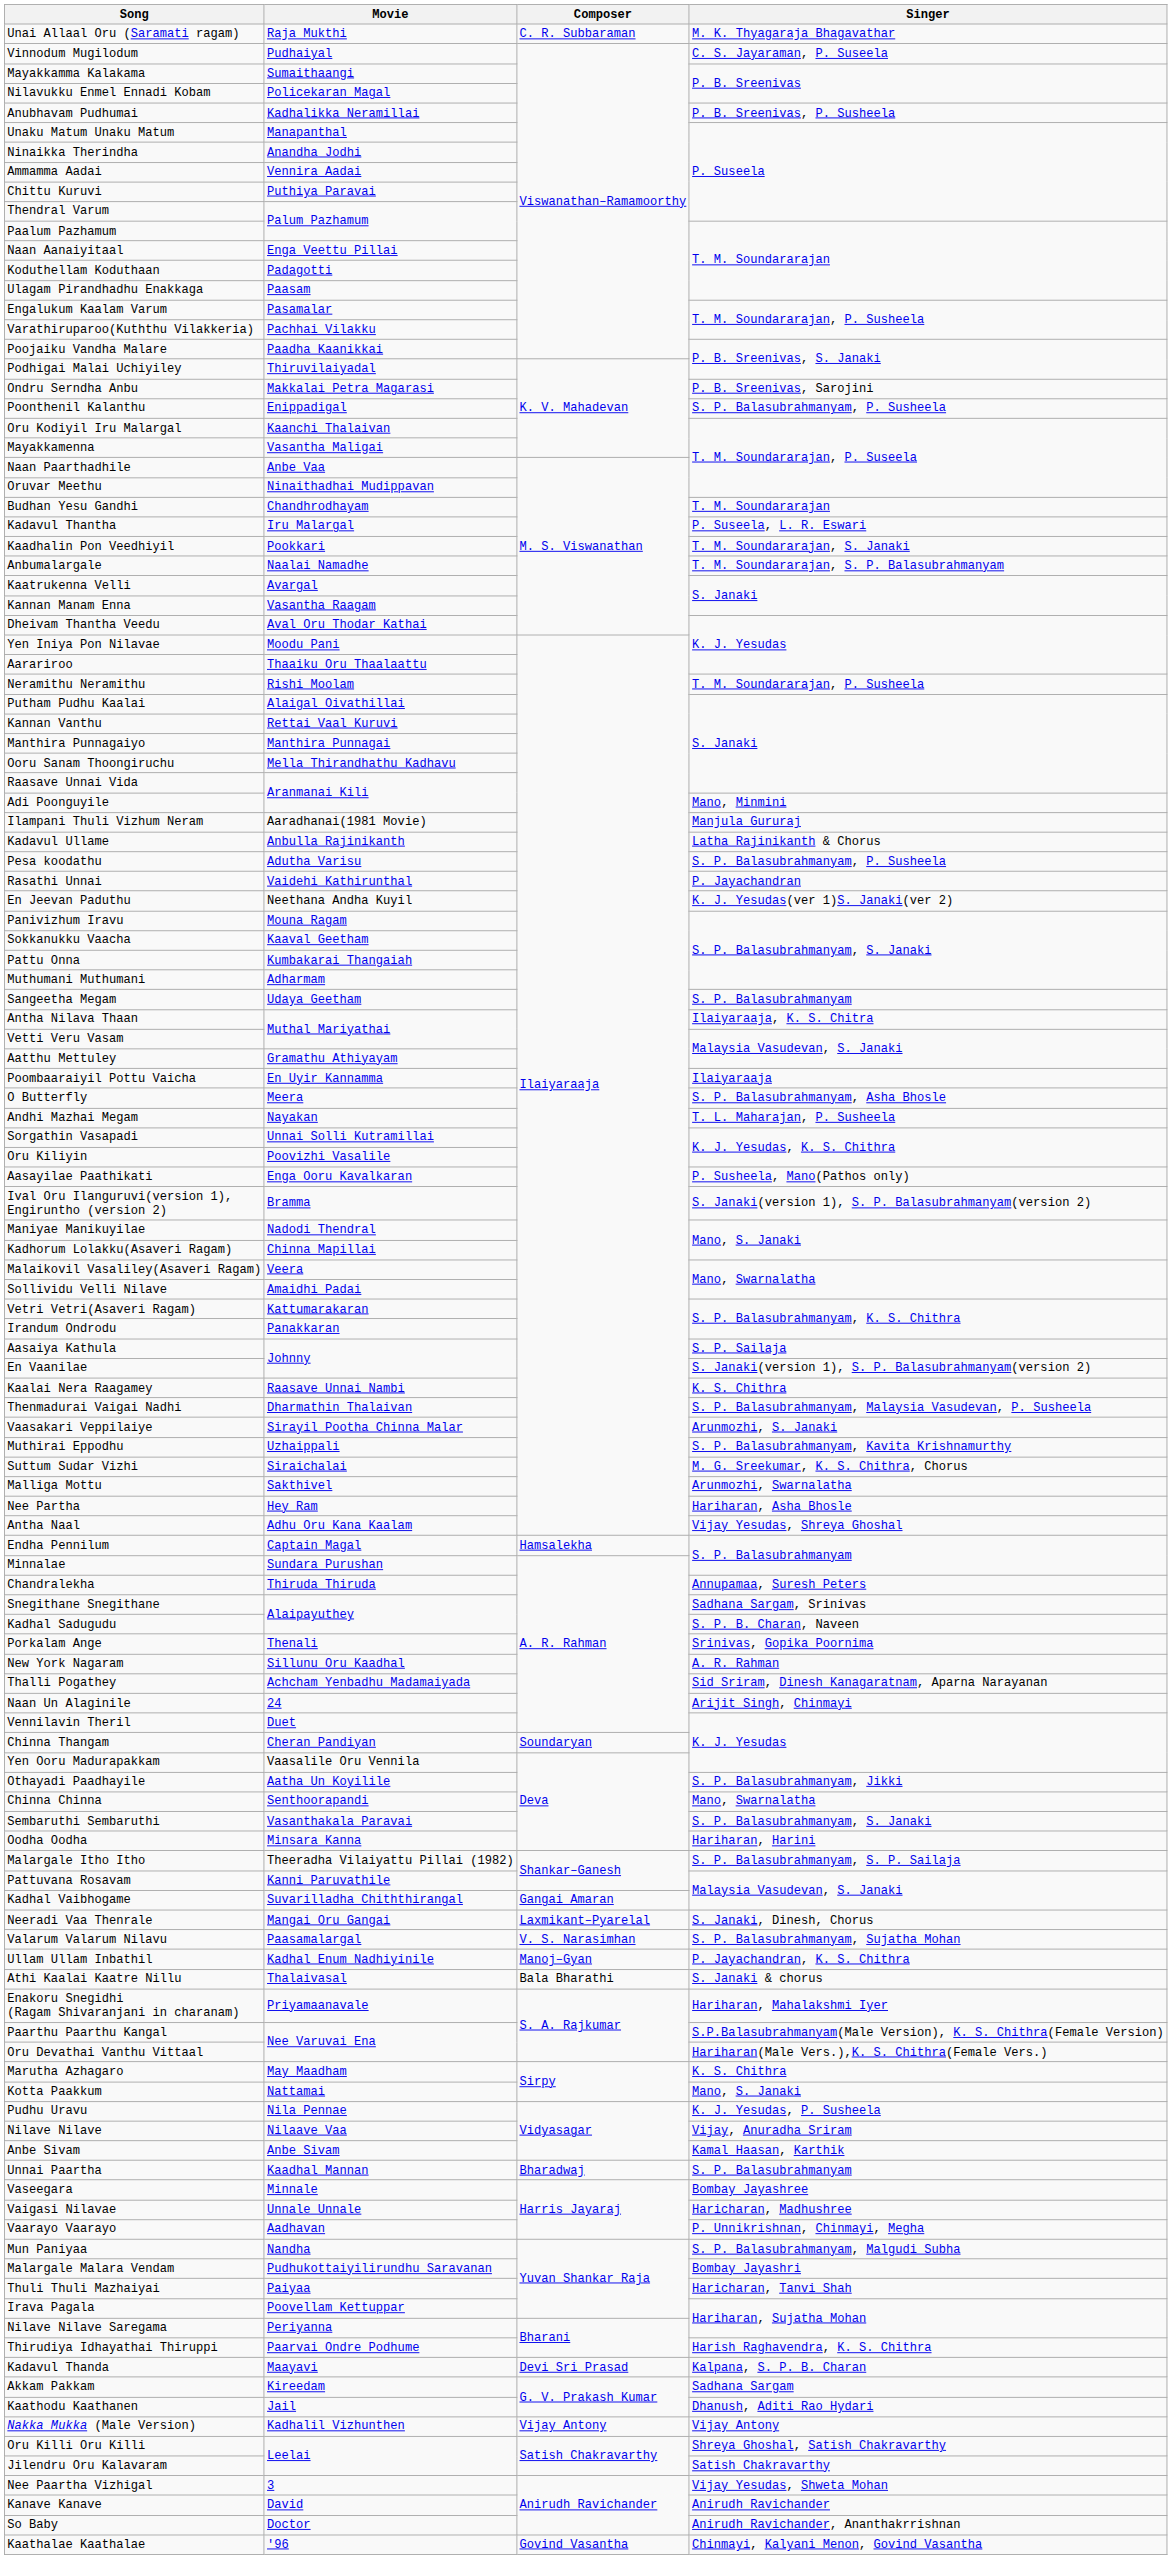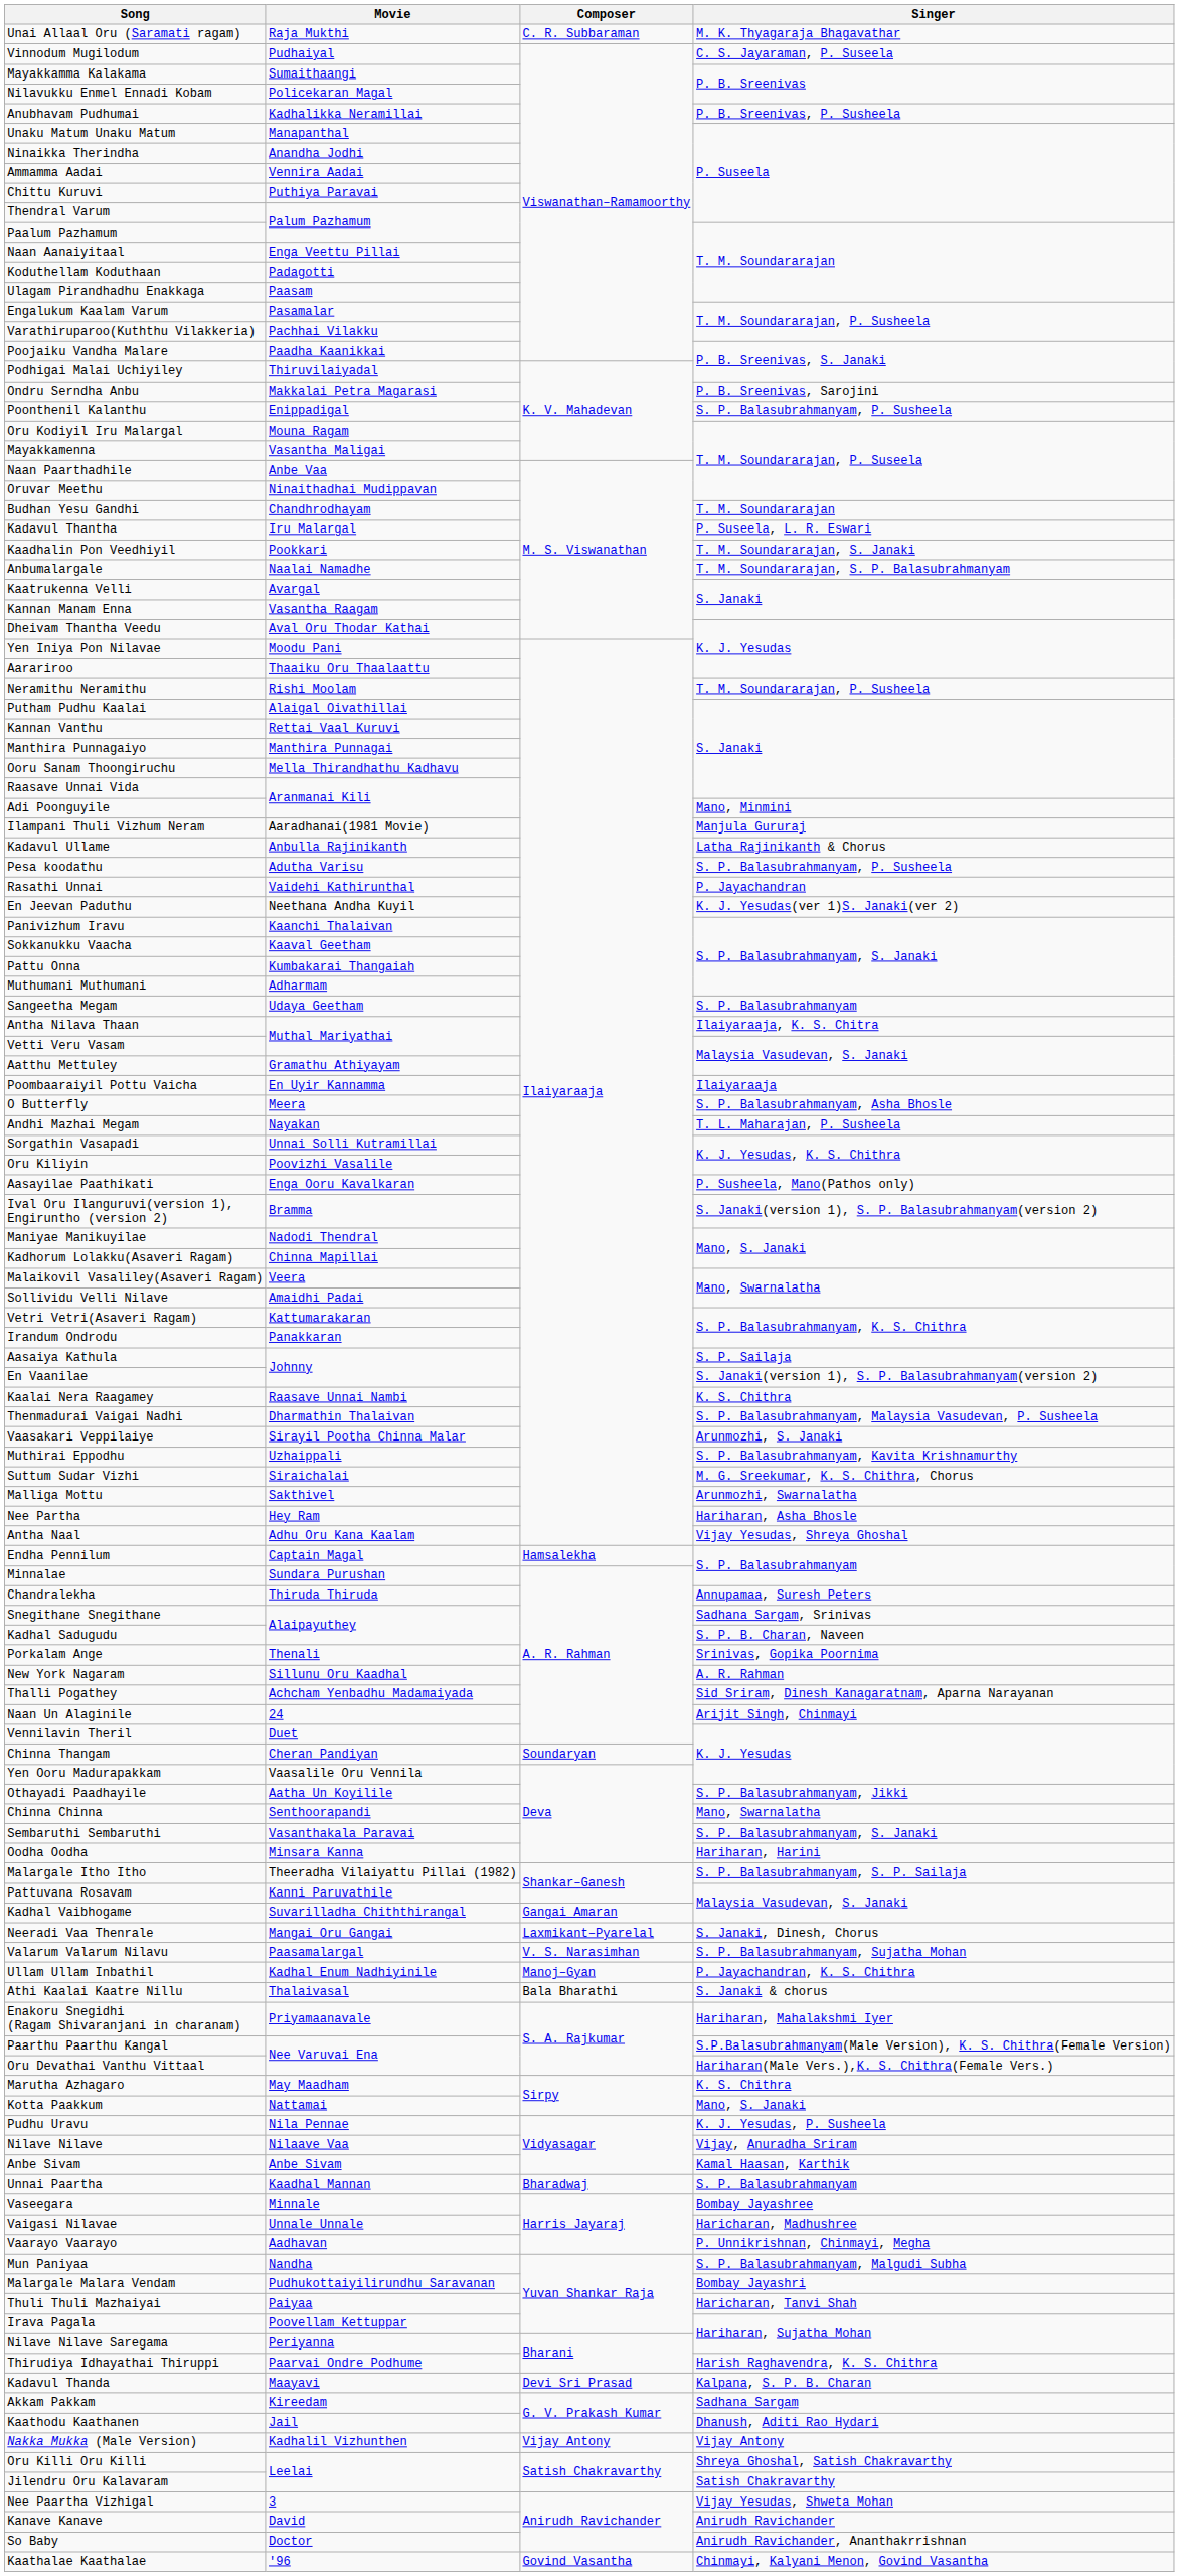Oru Kodiyil Iru Malargal | Movie: Kaanchi Thalaivan -> Mouna Ragam
Panivizhum Iravu | Movie: Mouna Ragam -> Kaanchi Thalaivan
